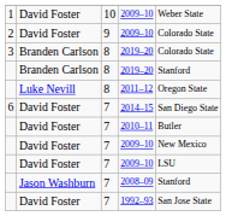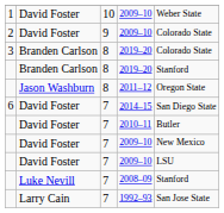2011–12 | column 2: Luke Nevill -> Jason Washburn
2008–09 | column 2: Jason Washburn -> Luke Nevill
1992–93 | column 2: David Foster -> Larry Cain
